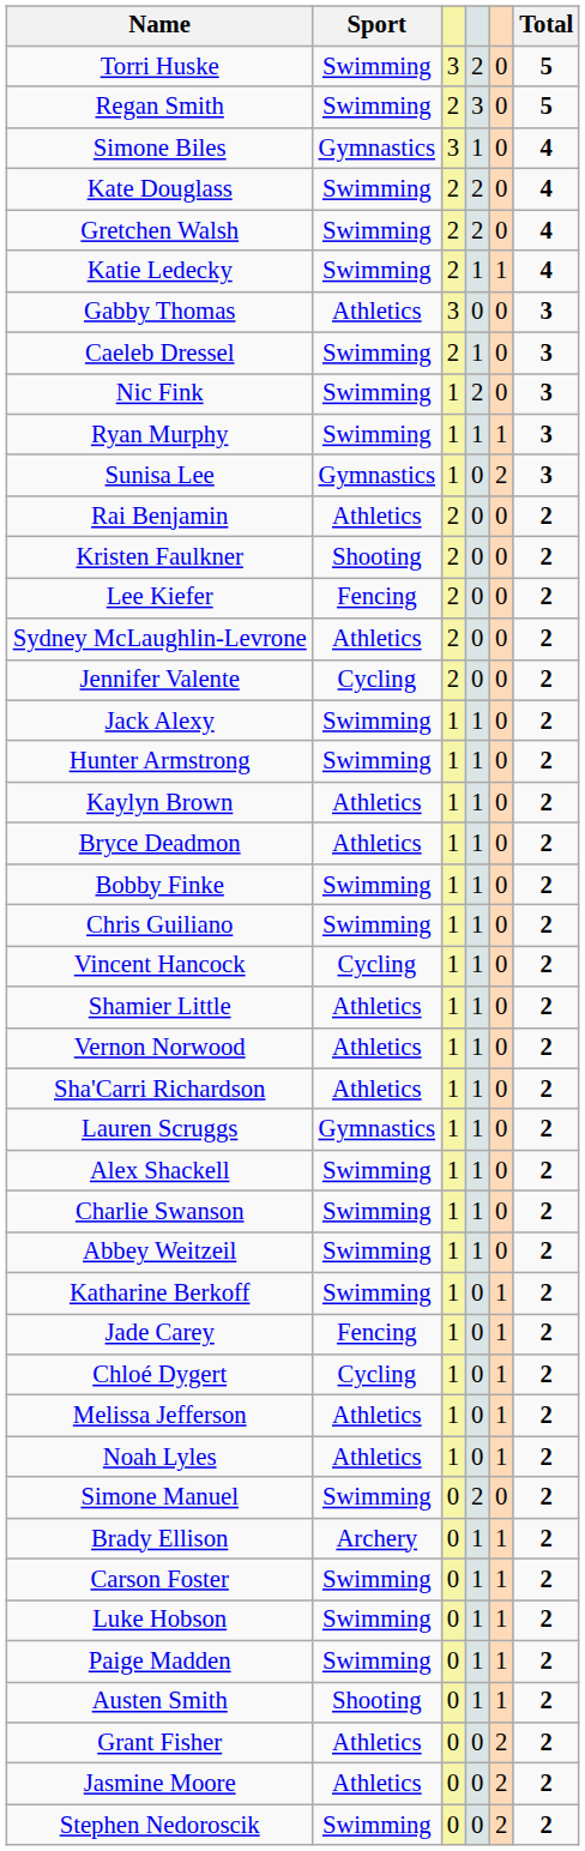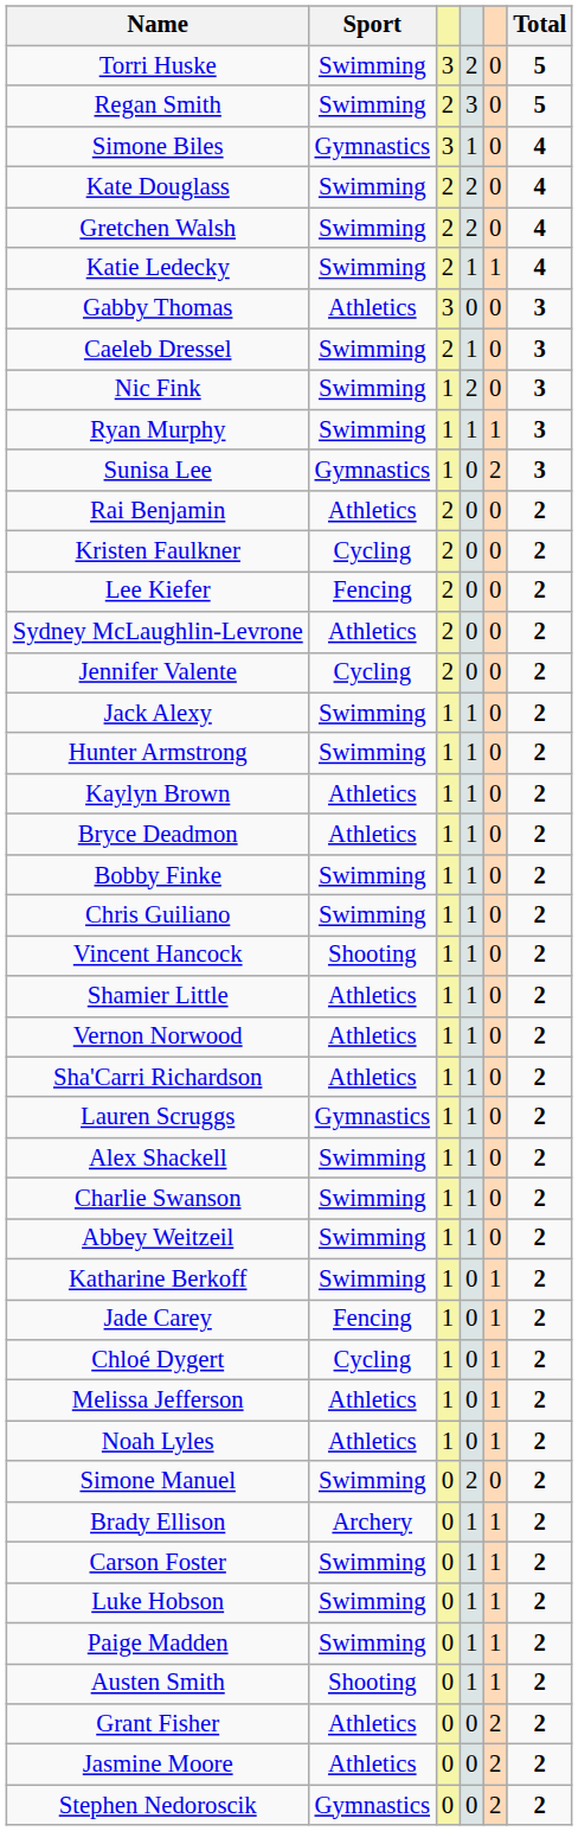Kristen Faulkner | Sport: Shooting -> Cycling
Vincent Hancock | Sport: Cycling -> Shooting
Stephen Nedoroscik | Sport: Swimming -> Gymnastics
